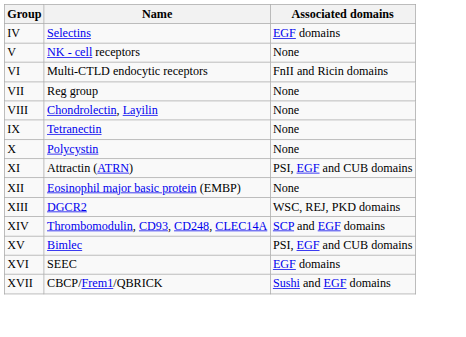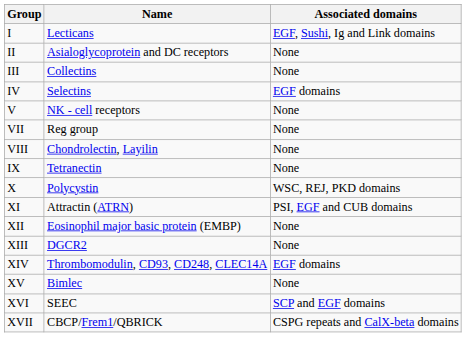+ row: I | Lecticans | EGF, Sushi, Ig and Link domains
+ row: II | Asialoglycoprotein and DC receptors | None
+ row: III | Collectins | None
- row: VI | Multi-CTLD endocytic receptors | FnII and Ricin domains
X | Associated domains: None -> WSC, REJ, PKD domains
XIII | Associated domains: WSC, REJ, PKD domains -> None
XIV | Associated domains: SCP and EGF domains -> EGF domains
XV | Associated domains: PSI, EGF and CUB domains -> None
XVI | Associated domains: EGF domains -> SCP and EGF domains
XVII | Associated domains: Sushi and EGF domains -> CSPG repeats and CalX-beta domains
